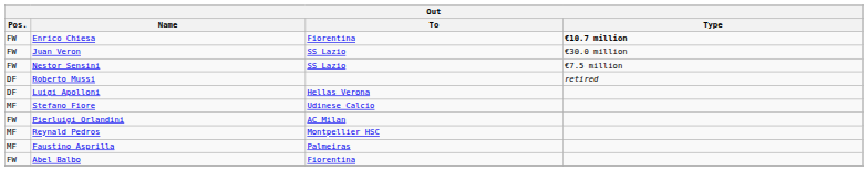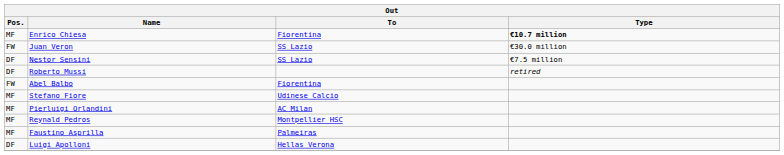Enrico Chiesa | Pos.: FW -> MF
Nestor Sensini | Pos.: FW -> DF
rows swapped: Luigi Apolloni <-> Abel Balbo
Pierluigi Orlandini | Pos.: FW -> MF
